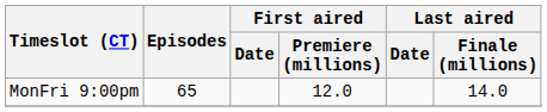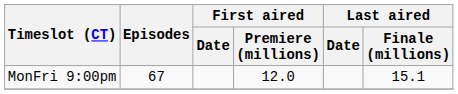MonFri 9:00pm | Episodes: 65 -> 67
MonFri 9:00pm | Last aired / Finale (millions): 14.0 -> 15.1
